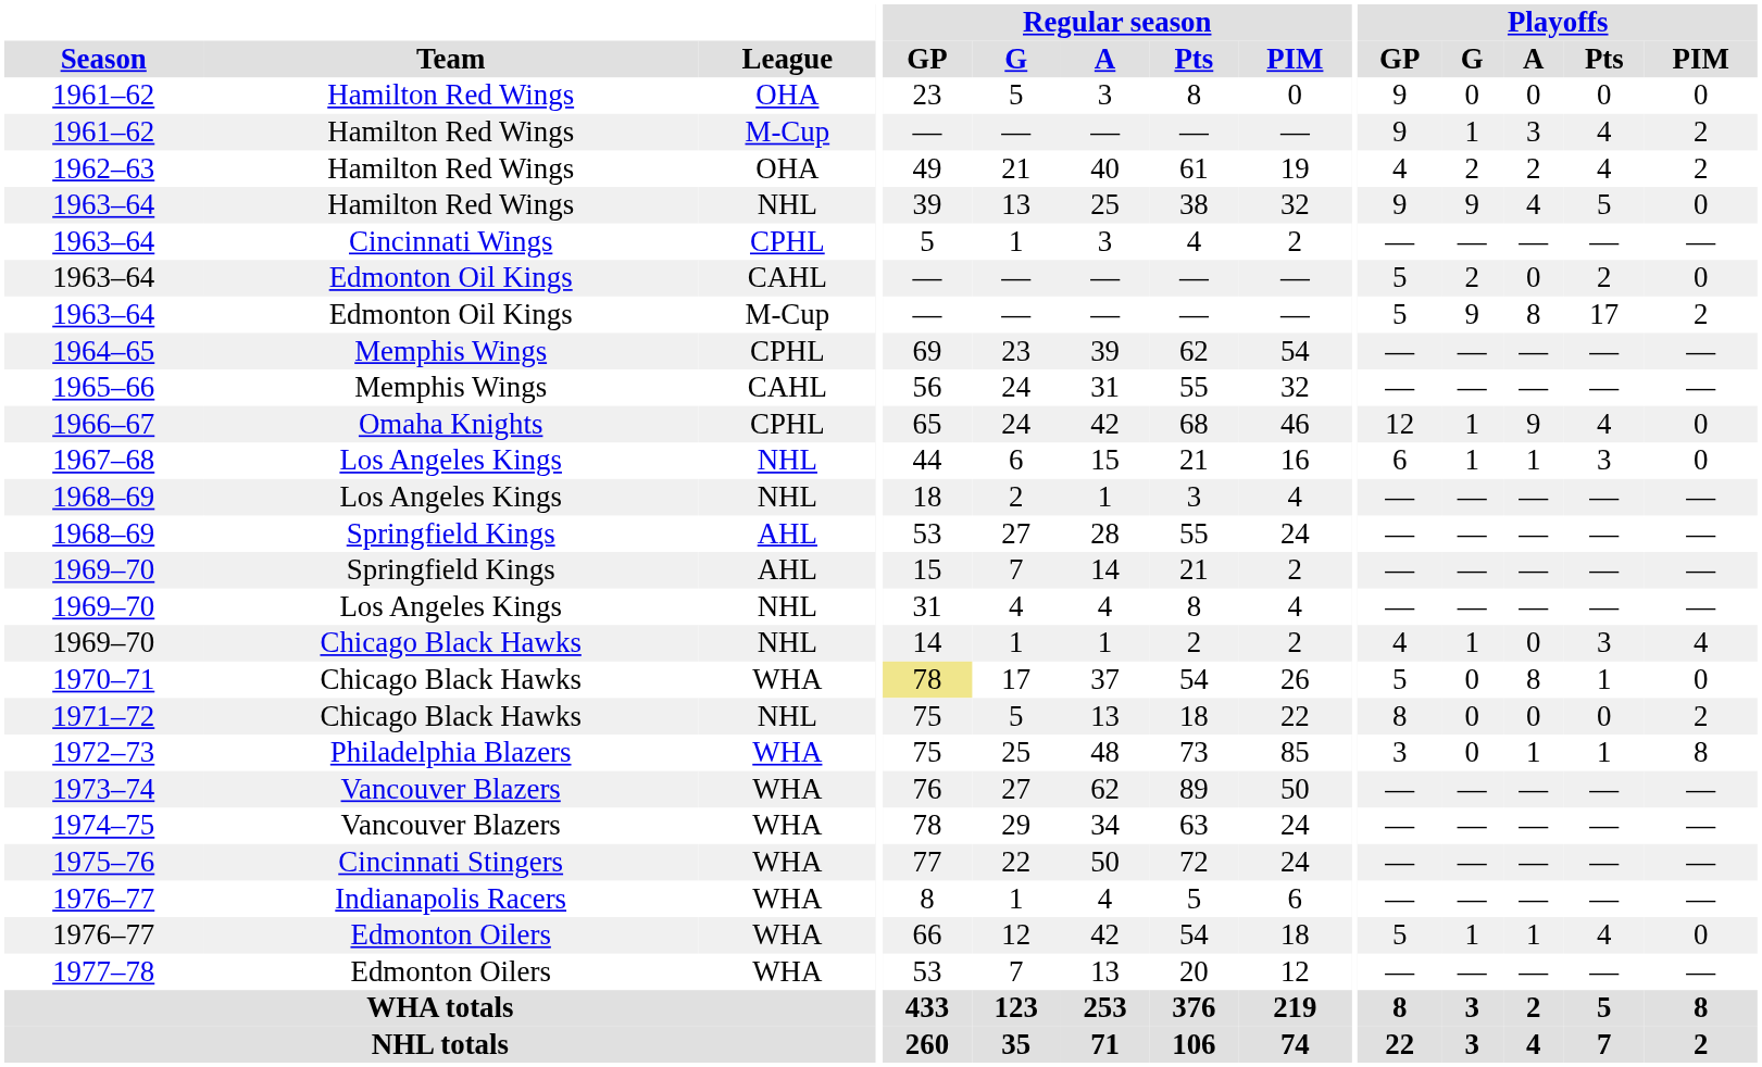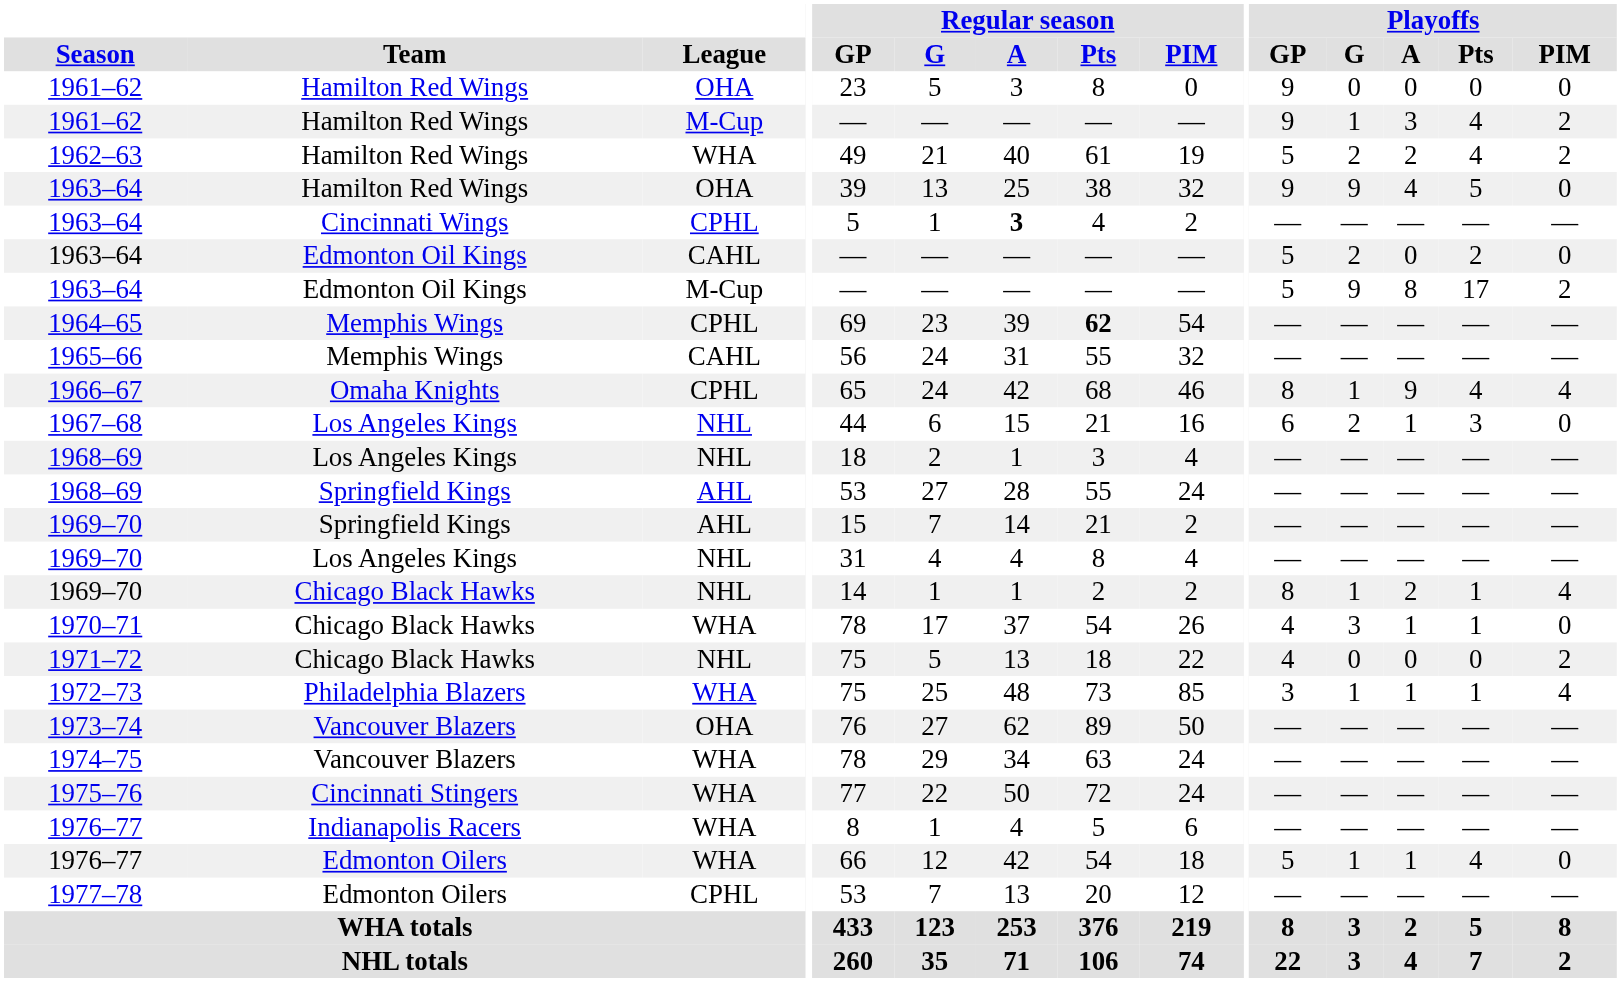1962–63 | League: OHA -> WHA
1962–63 | Playoffs / GP: 4 -> 5
1963–64 / Hamilton Red Wings | League: NHL -> OHA
1963–64 / Cincinnati Wings | Regular season / A: normal -> bold
1964–65 | Regular season / Pts: normal -> bold
1966–67 | Playoffs / GP: 12 -> 8
1966–67 | Playoffs / PIM: 0 -> 4
1967–68 | Playoffs / G: 1 -> 2
1969–70 / Chicago Black Hawks | Playoffs / GP: 4 -> 8
1969–70 / Chicago Black Hawks | Playoffs / A: 0 -> 2
1969–70 / Chicago Black Hawks | Playoffs / Pts: 3 -> 1
1970–71 | Regular season / GP: khaki background -> no background
1970–71 | Playoffs / GP: 5 -> 4
1970–71 | Playoffs / G: 0 -> 3
1970–71 | Playoffs / A: 8 -> 1
1971–72 | Playoffs / GP: 8 -> 4
1972–73 | Playoffs / G: 0 -> 1
1972–73 | Playoffs / PIM: 8 -> 4
1973–74 | League: WHA -> OHA
1977–78 | League: WHA -> CPHL
